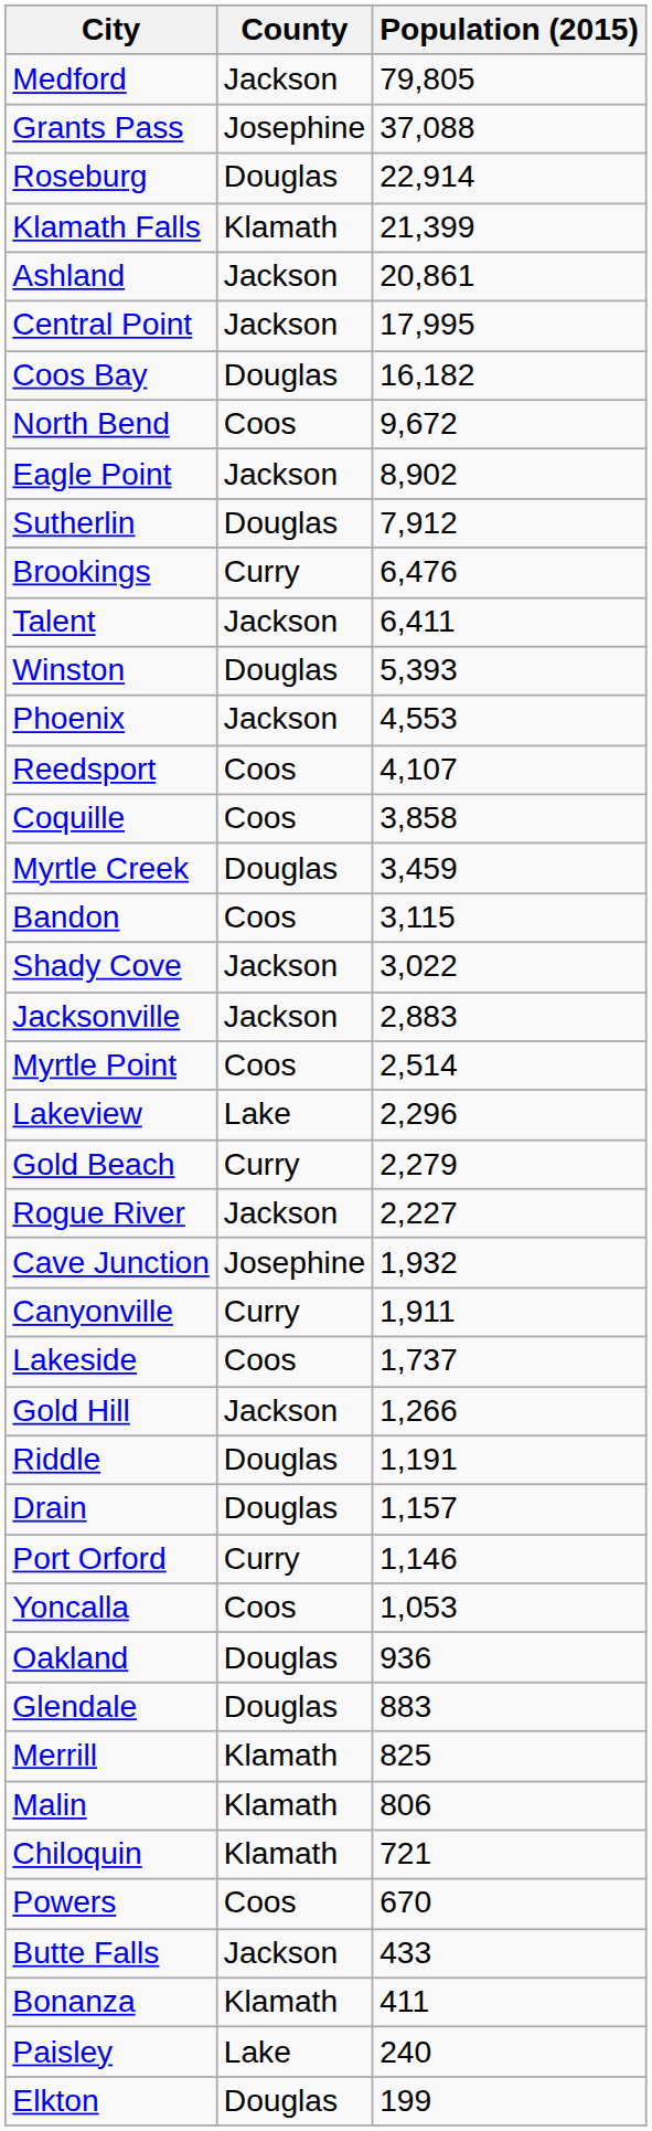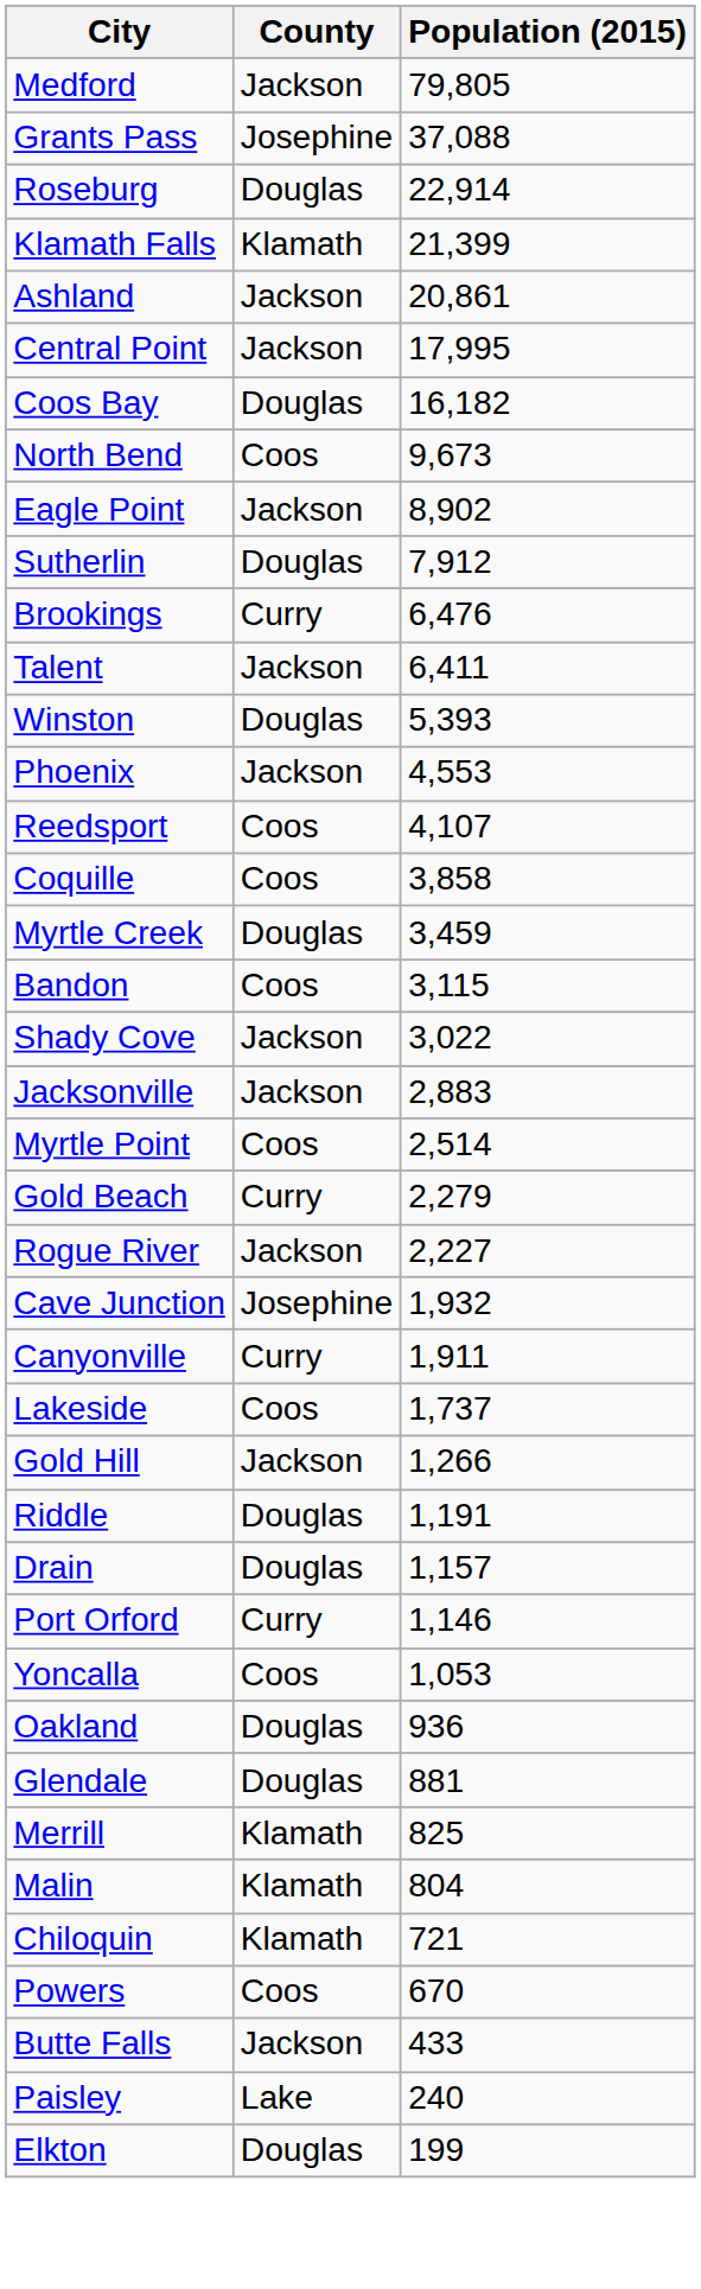North Bend | Population (2015): 9,672 -> 9,673
- row: Lakeview | Lake | 2,296
Glendale | Population (2015): 883 -> 881
Malin | Population (2015): 806 -> 804
- row: Bonanza | Klamath | 411
